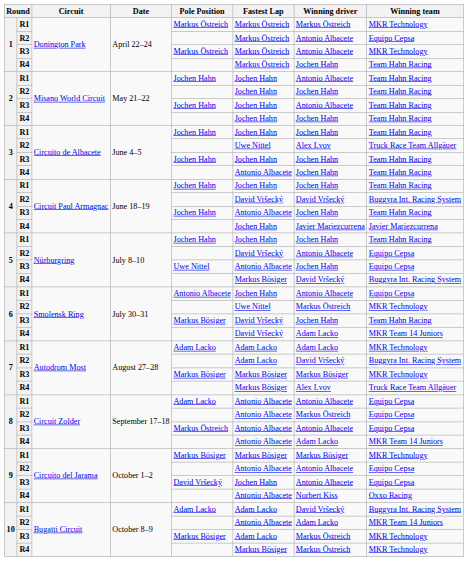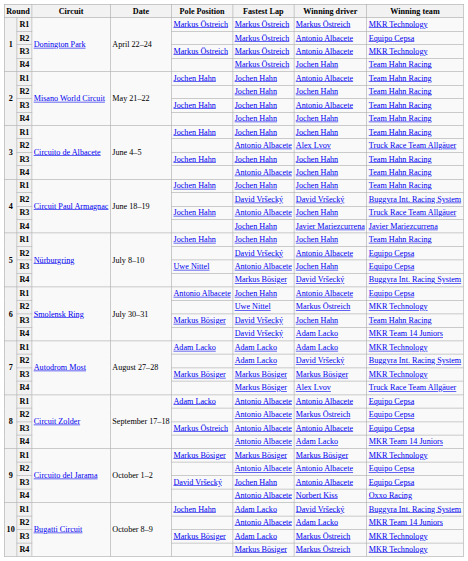3 / R2 | Fastest Lap: Uwe Nittel -> Antonio Albacete
4 / R3 | Winning team: Team Hahn Racing -> Truck Race Team Allgäuer
10 / R1 | Pole Position: Adam Lacko -> Jochen Hahn
